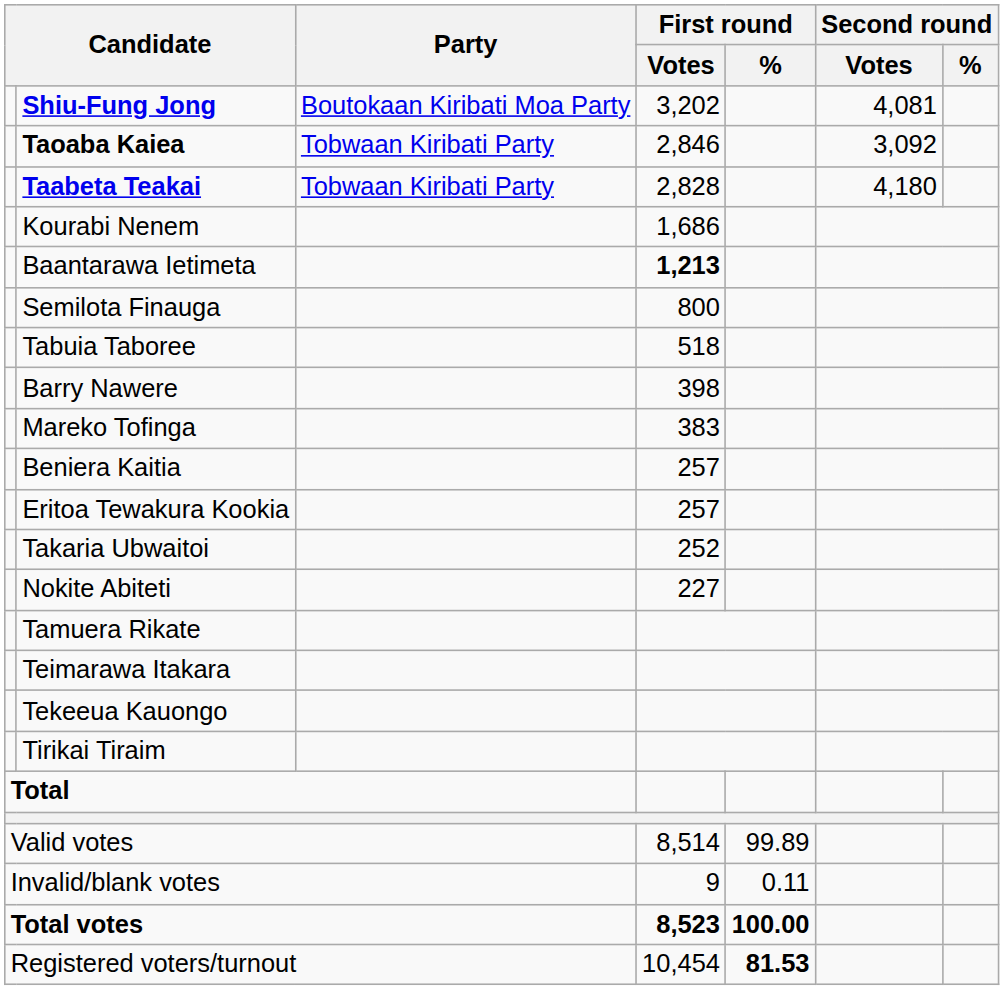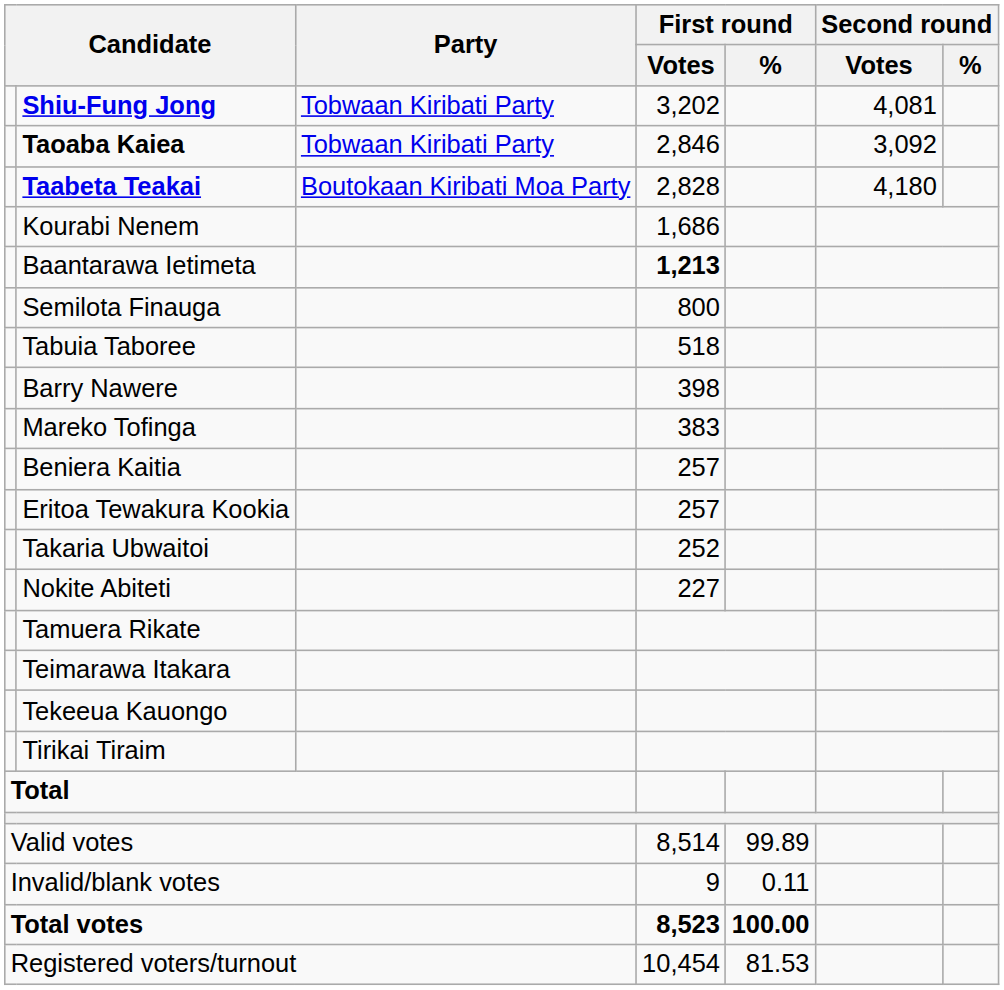Shiu-Fung Jong | Party: Boutokaan Kiribati Moa Party -> Tobwaan Kiribati Party
Taabeta Teakai | Party: Tobwaan Kiribati Party -> Boutokaan Kiribati Moa Party
Registered voters/turnout | First round / %: bold -> normal
